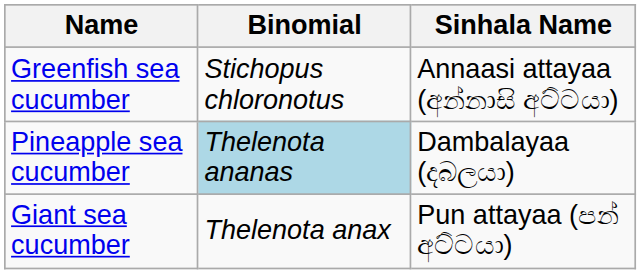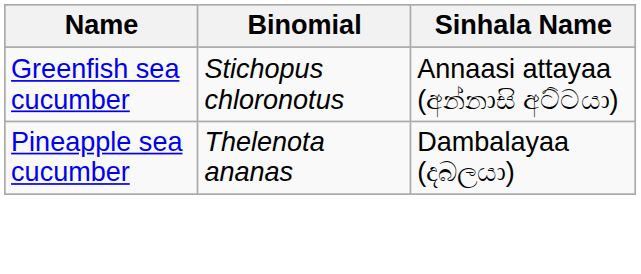Pineapple sea cucumber | Binomial: lightblue background -> no background
- row: Giant sea cucumber | Thelenota anax | Pun attayaa (පන් අට්ටයා)
